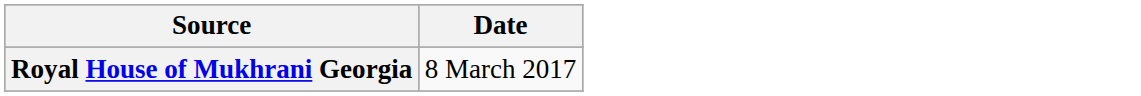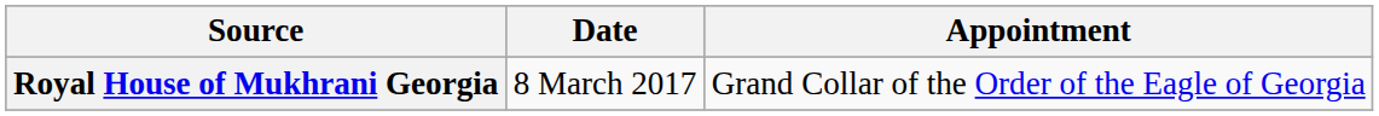+ column: Appointment | Grand Collar of the Order of the Eagle of Georgia
